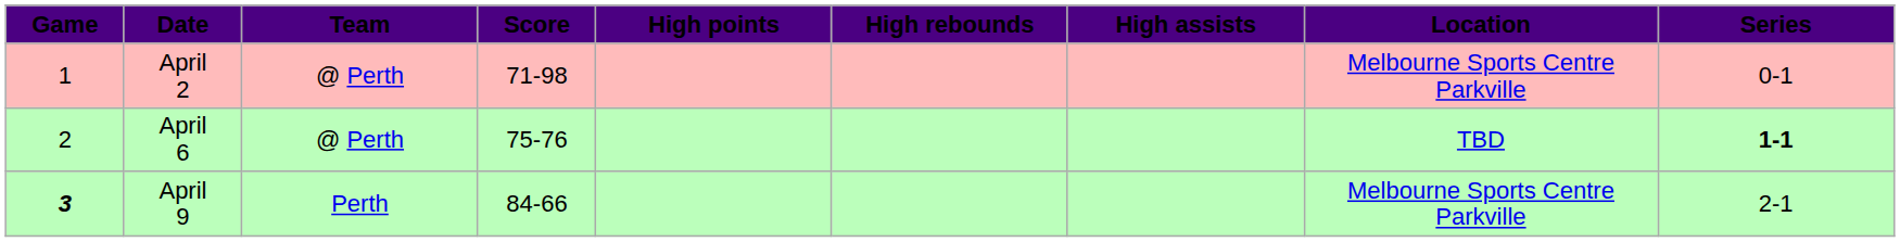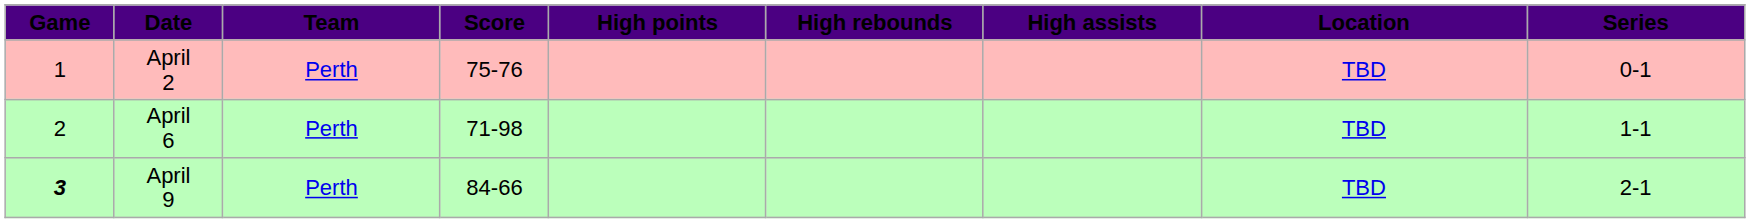April 2 | Team: @ Perth -> Perth
April 2 | Score: 71-98 -> 75-76
April 2 | Location: Melbourne Sports Centre Parkville -> TBD
April 6 | Team: @ Perth -> Perth
April 6 | Score: 75-76 -> 71-98
April 6 | Series: bold -> normal
April 9 | Location: Melbourne Sports Centre Parkville -> TBD
